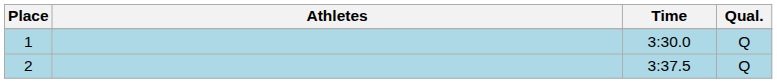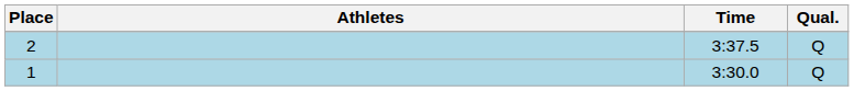rows swapped: 1 <-> 2
